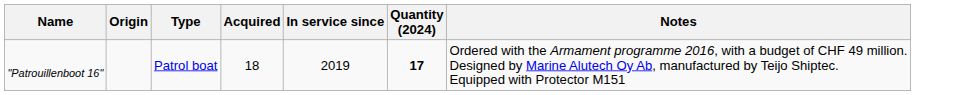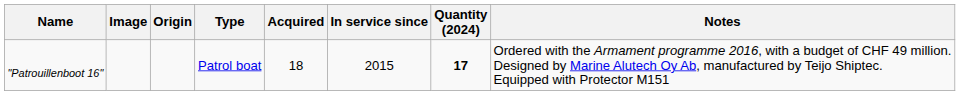+ column: Image
"Patrouillenboot 16" | In service since: 2019 -> 2015
